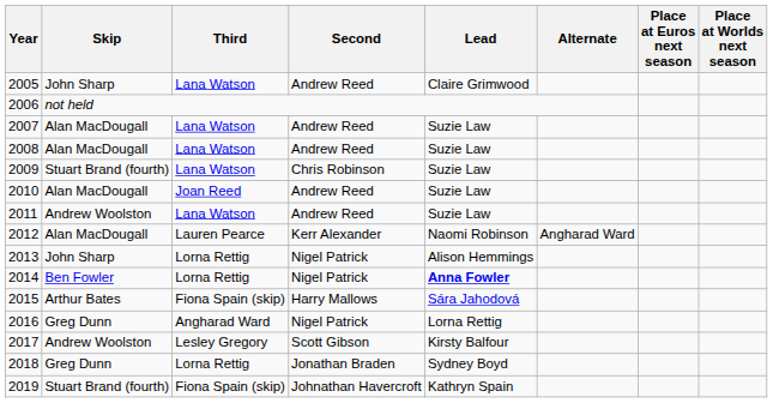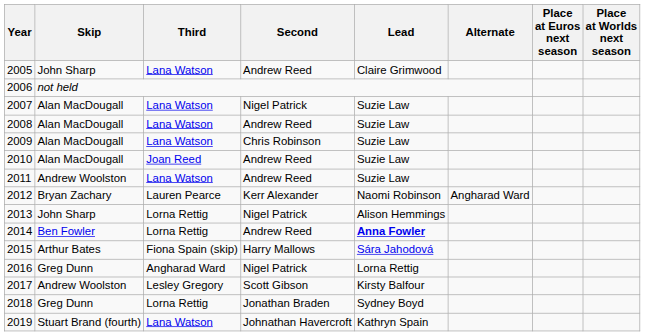2007 | Second: Andrew Reed -> Nigel Patrick
2009 | Skip: Stuart Brand (fourth) -> Alan MacDougall
2012 | Skip: Alan MacDougall -> Bryan Zachary
2014 | Second: Nigel Patrick -> Andrew Reed
2019 | Third: Fiona Spain (skip) -> Lana Watson
